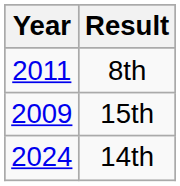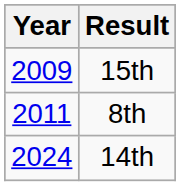rows swapped: 15th <-> 8th
